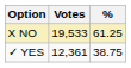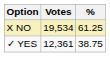X NO | Votes: 19,533 -> 19,534
